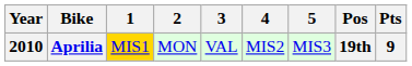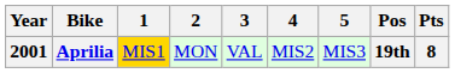Aprilia | Year: 2010 -> 2001
Aprilia | Pts: 9 -> 8
